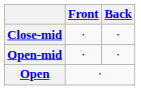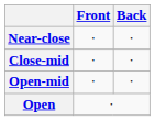+ row: Near-close | ∙ | ∙
